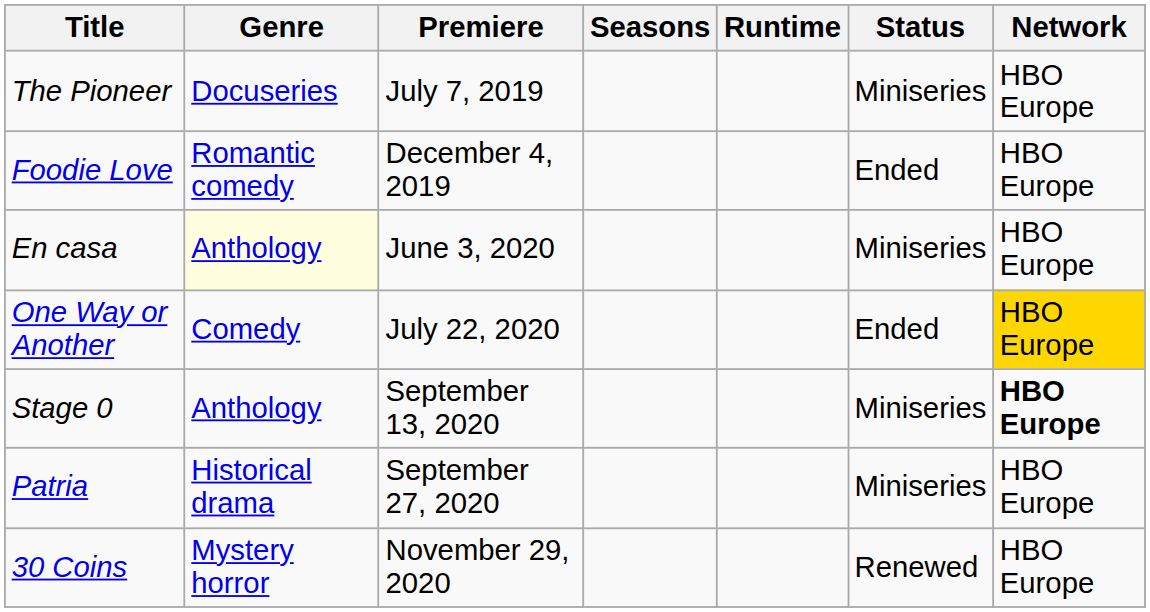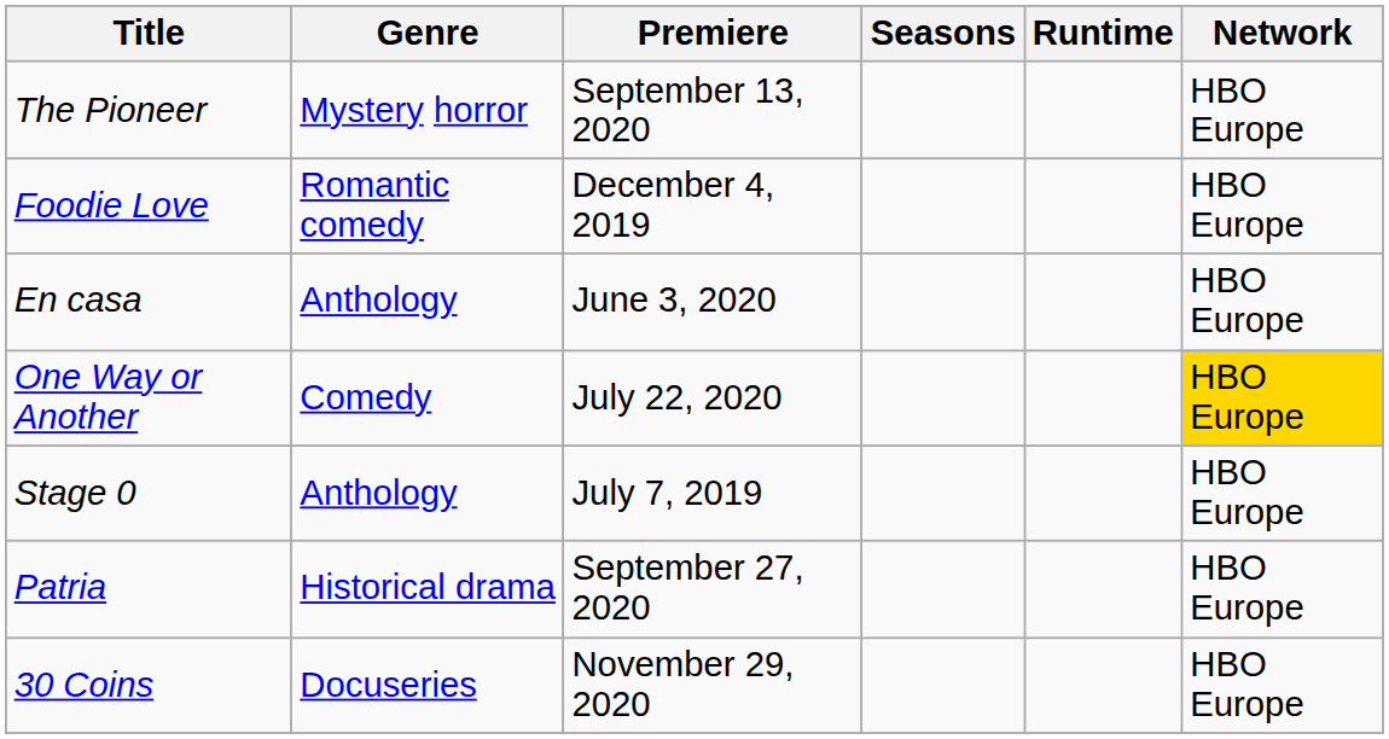- column: Status | Miniseries | Ended | Miniseries | Ended | Miniseries | Miniseries | Renewed
The Pioneer | Genre: Docuseries -> Mystery horror
The Pioneer | Premiere: July 7, 2019 -> September 13, 2020
En casa | Genre: lightyellow background -> no background
Stage 0 | Premiere: September 13, 2020 -> July 7, 2019
Stage 0 | Network: bold -> normal
30 Coins | Genre: Mystery horror -> Docuseries
